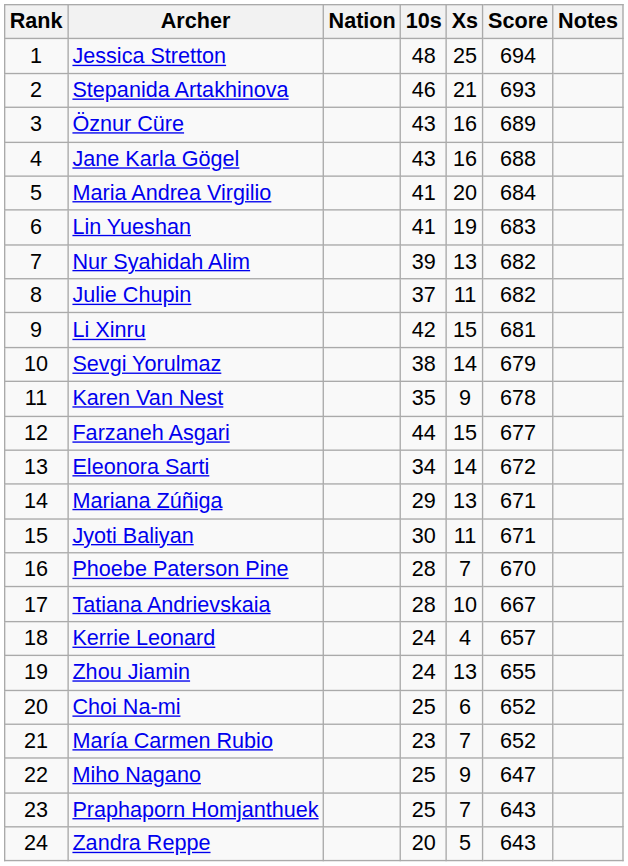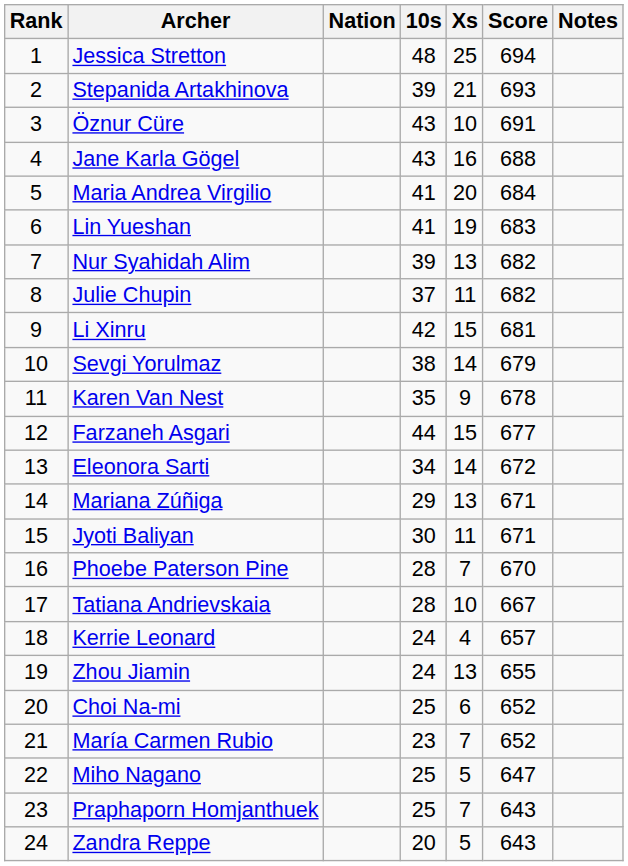Stepanida Artakhinova | 10s: 46 -> 39
Öznur Cüre | Xs: 16 -> 10
Öznur Cüre | Score: 689 -> 691
Miho Nagano | Xs: 9 -> 5
